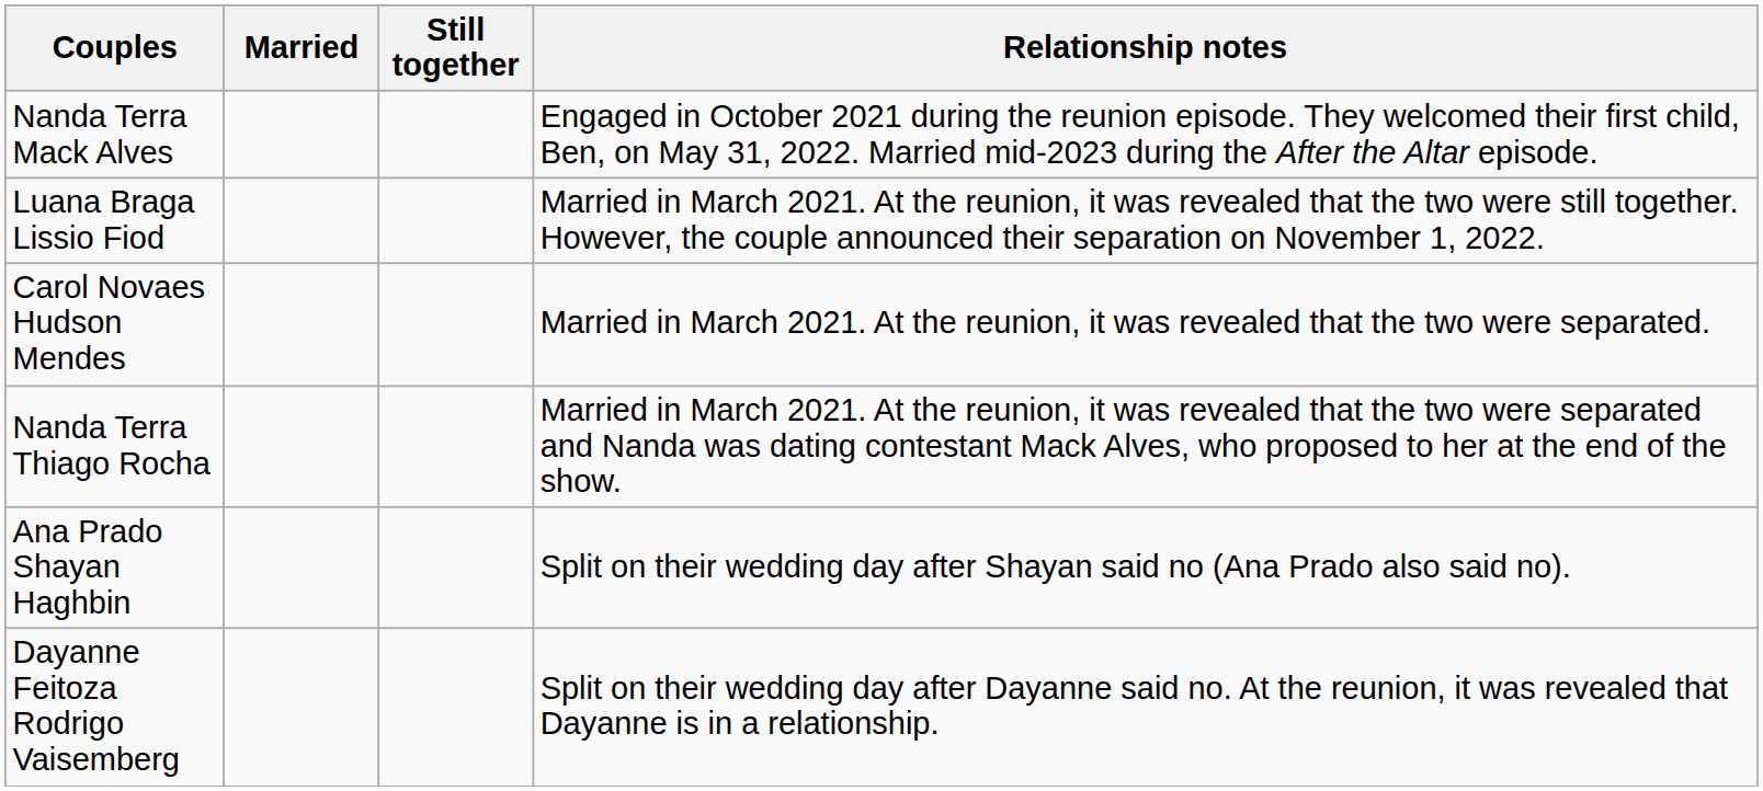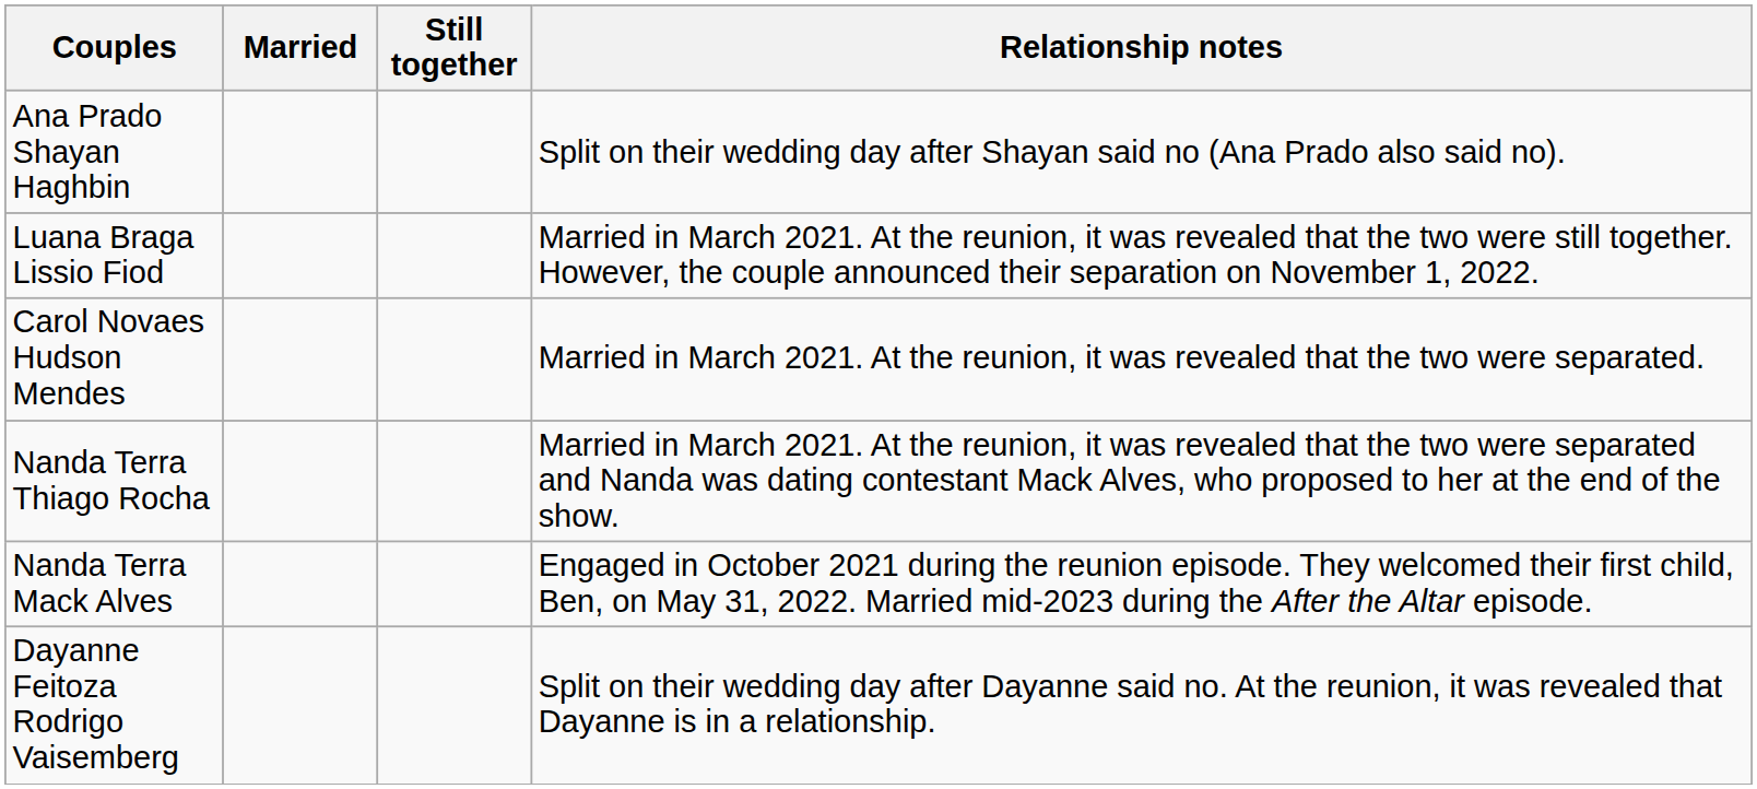rows swapped: Nanda Terra Mack Alves <-> Ana Prado Shayan Haghbin
